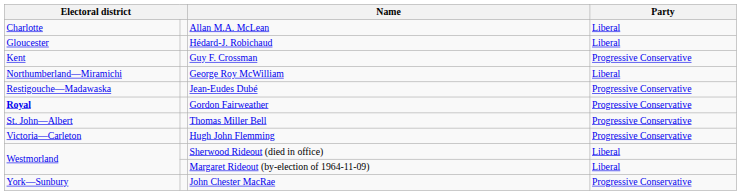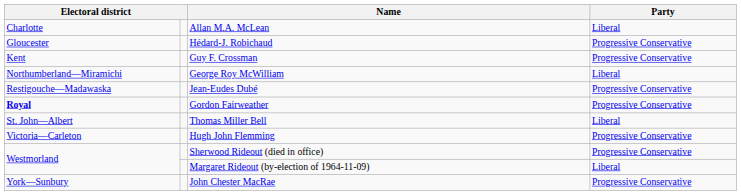Hédard-J. Robichaud | Party: Liberal -> Progressive Conservative
Thomas Miller Bell | Party: Progressive Conservative -> Liberal
Sherwood Rideout (died in office) | Party: Liberal -> Progressive Conservative
